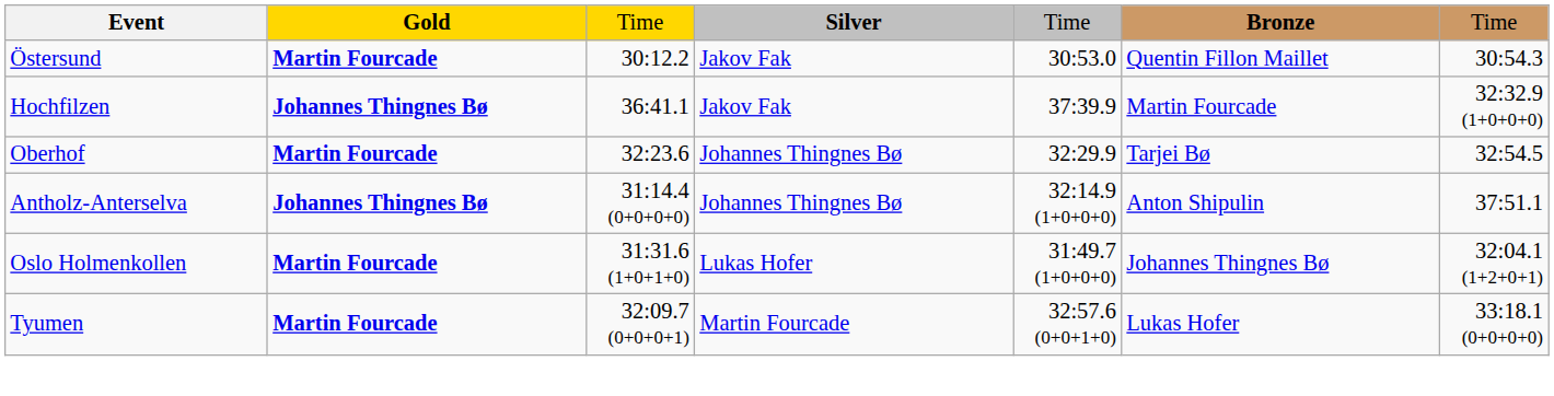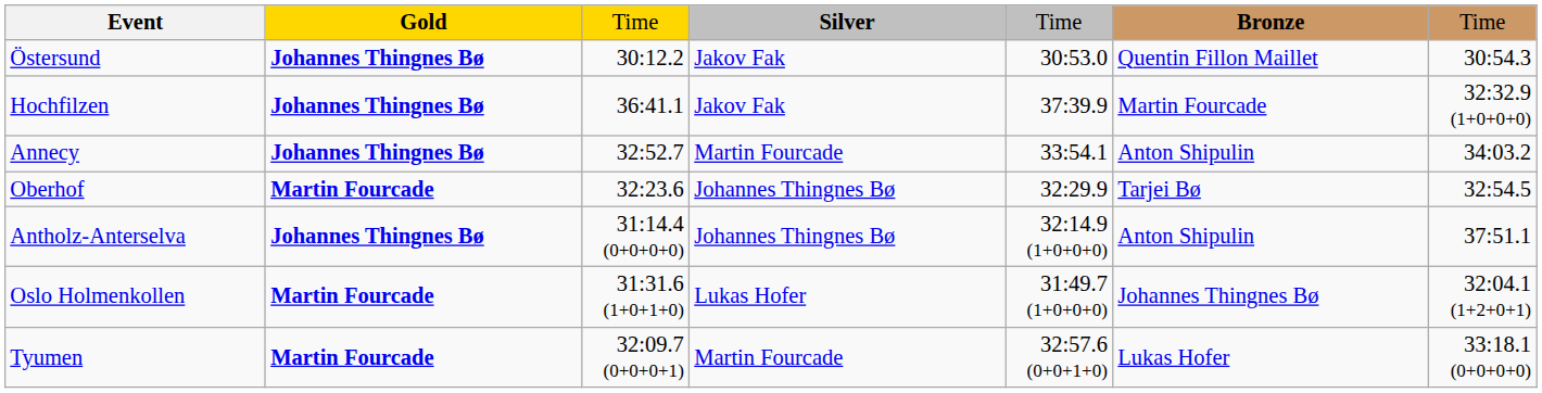Östersund | Gold: Martin Fourcade -> Johannes Thingnes Bø
+ row: Annecy | Johannes Thingnes Bø | 32:52.7 | Martin Fourcade | 33:54.1 | Anton Shipulin | 34:03.2
